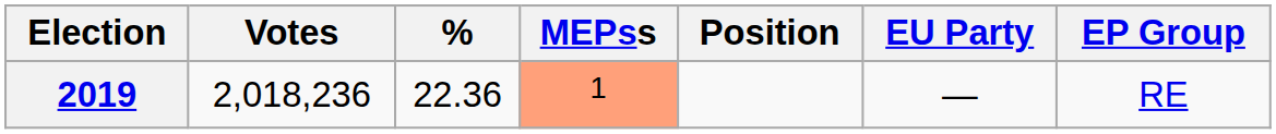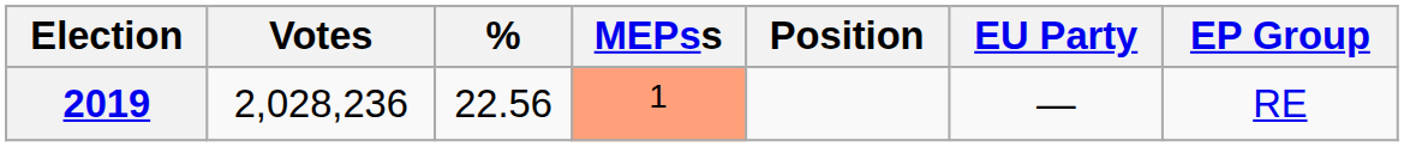2019 | Votes: 2,018,236 -> 2,028,236
2019 | %: 22.36 -> 22.56
